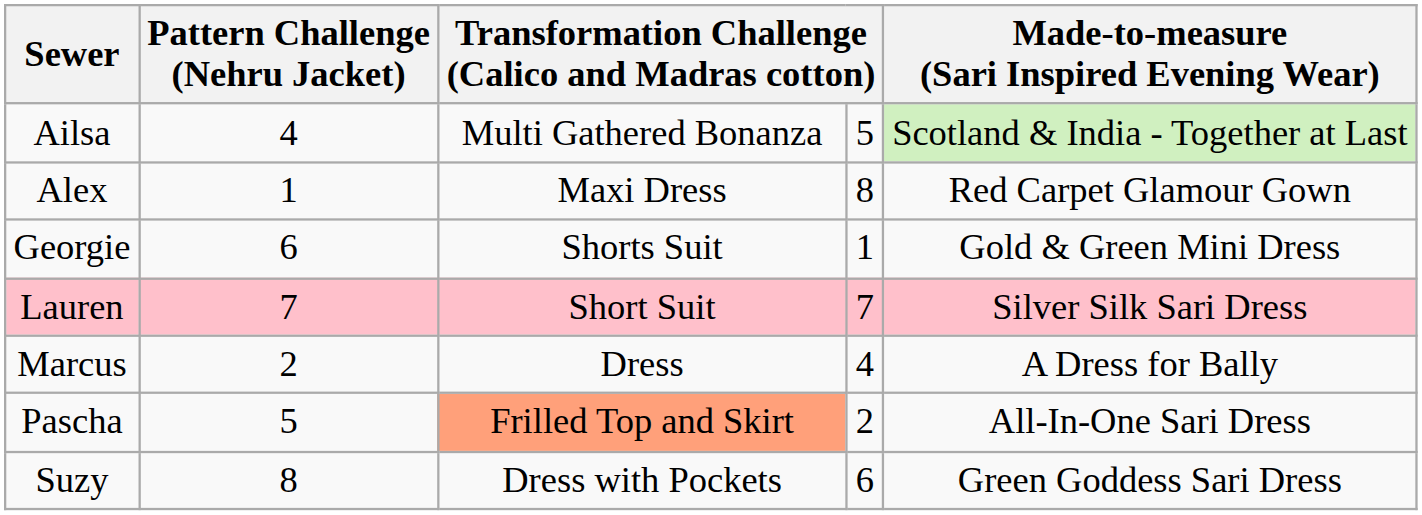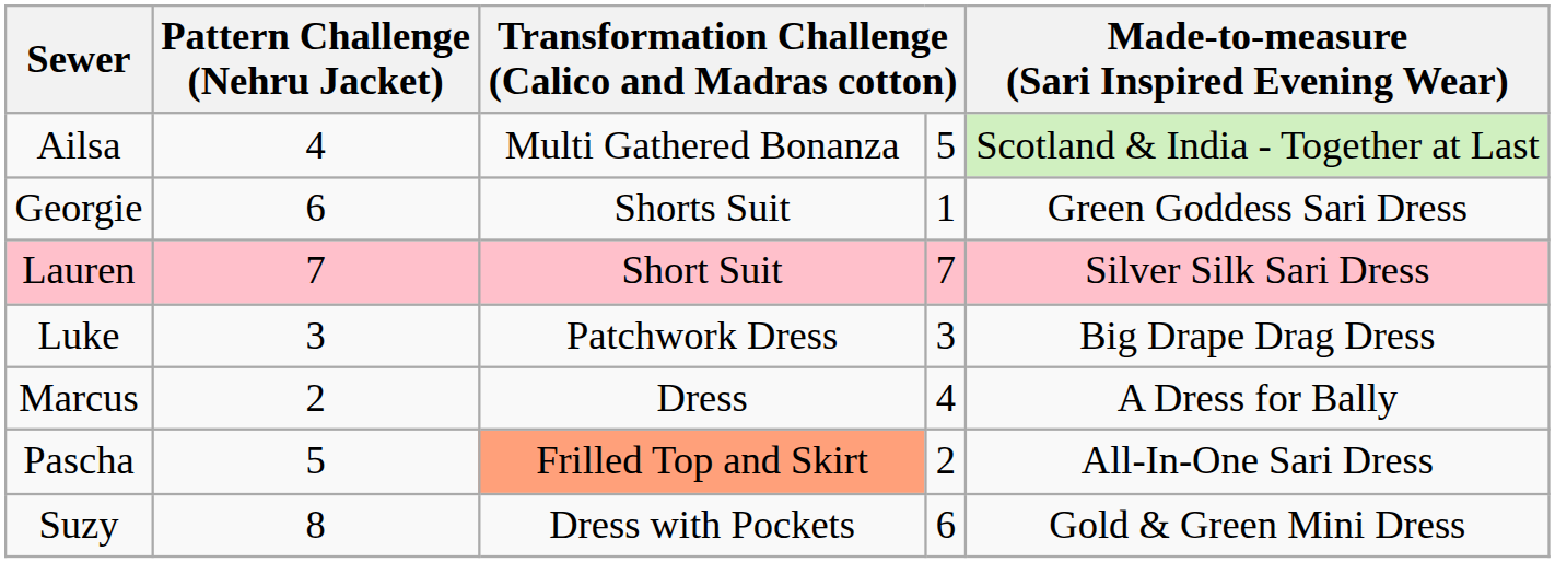- row: Alex | 1 | Maxi Dress | 8 | Red Carpet Glamour Gown
Georgie | Made-to-measure (Sari Inspired Evening Wear): Gold & Green Mini Dress -> Green Goddess Sari Dress
+ row: Luke | 3 | Patchwork Dress | 3 | Big Drape Drag Dress
Suzy | Made-to-measure (Sari Inspired Evening Wear): Green Goddess Sari Dress -> Gold & Green Mini Dress
